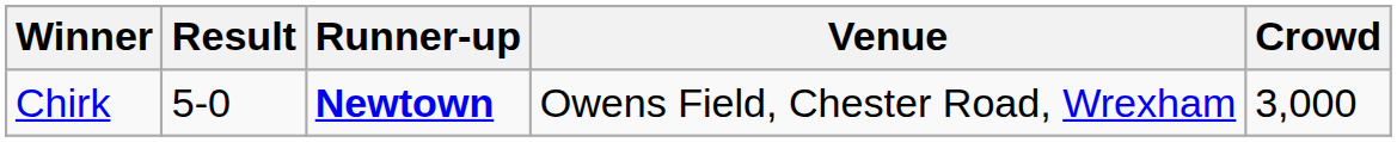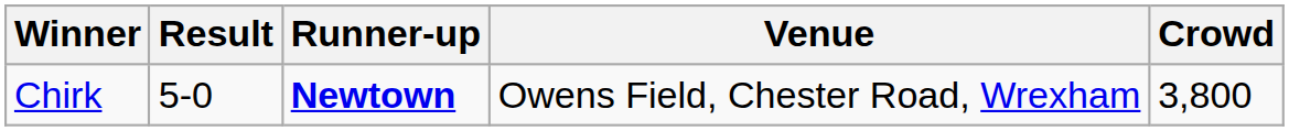Chirk | Crowd: 3,000 -> 3,800
